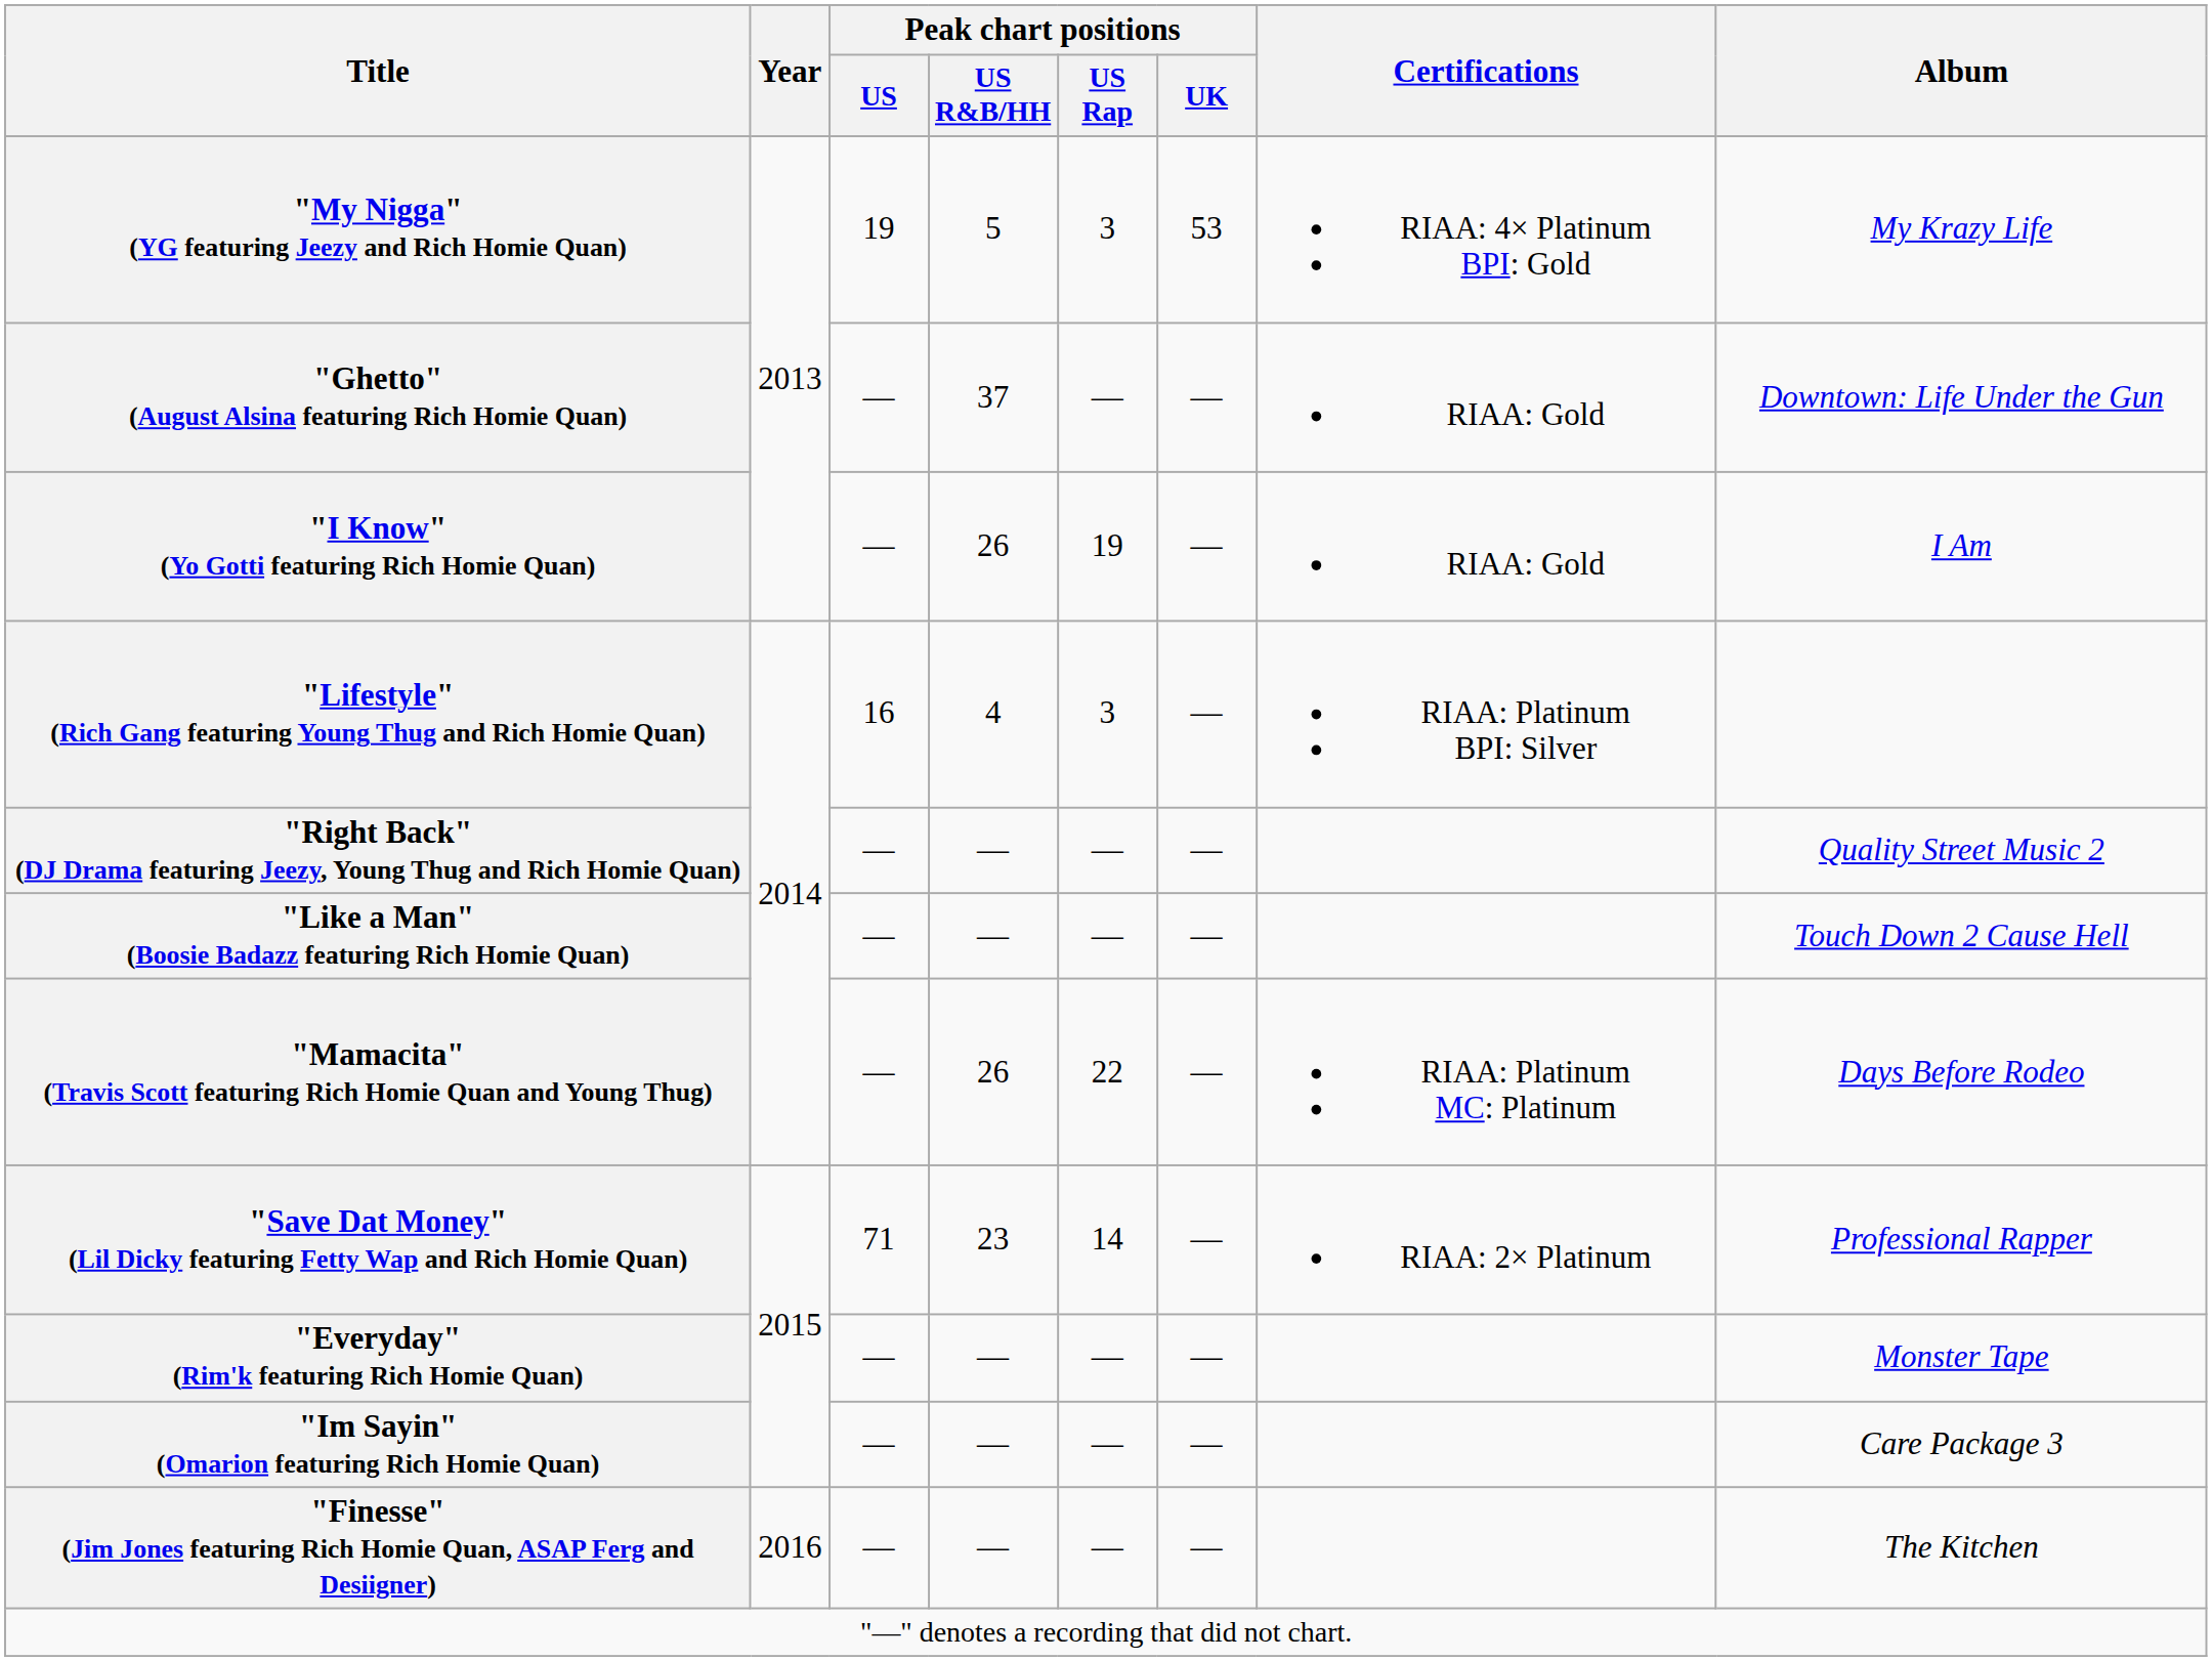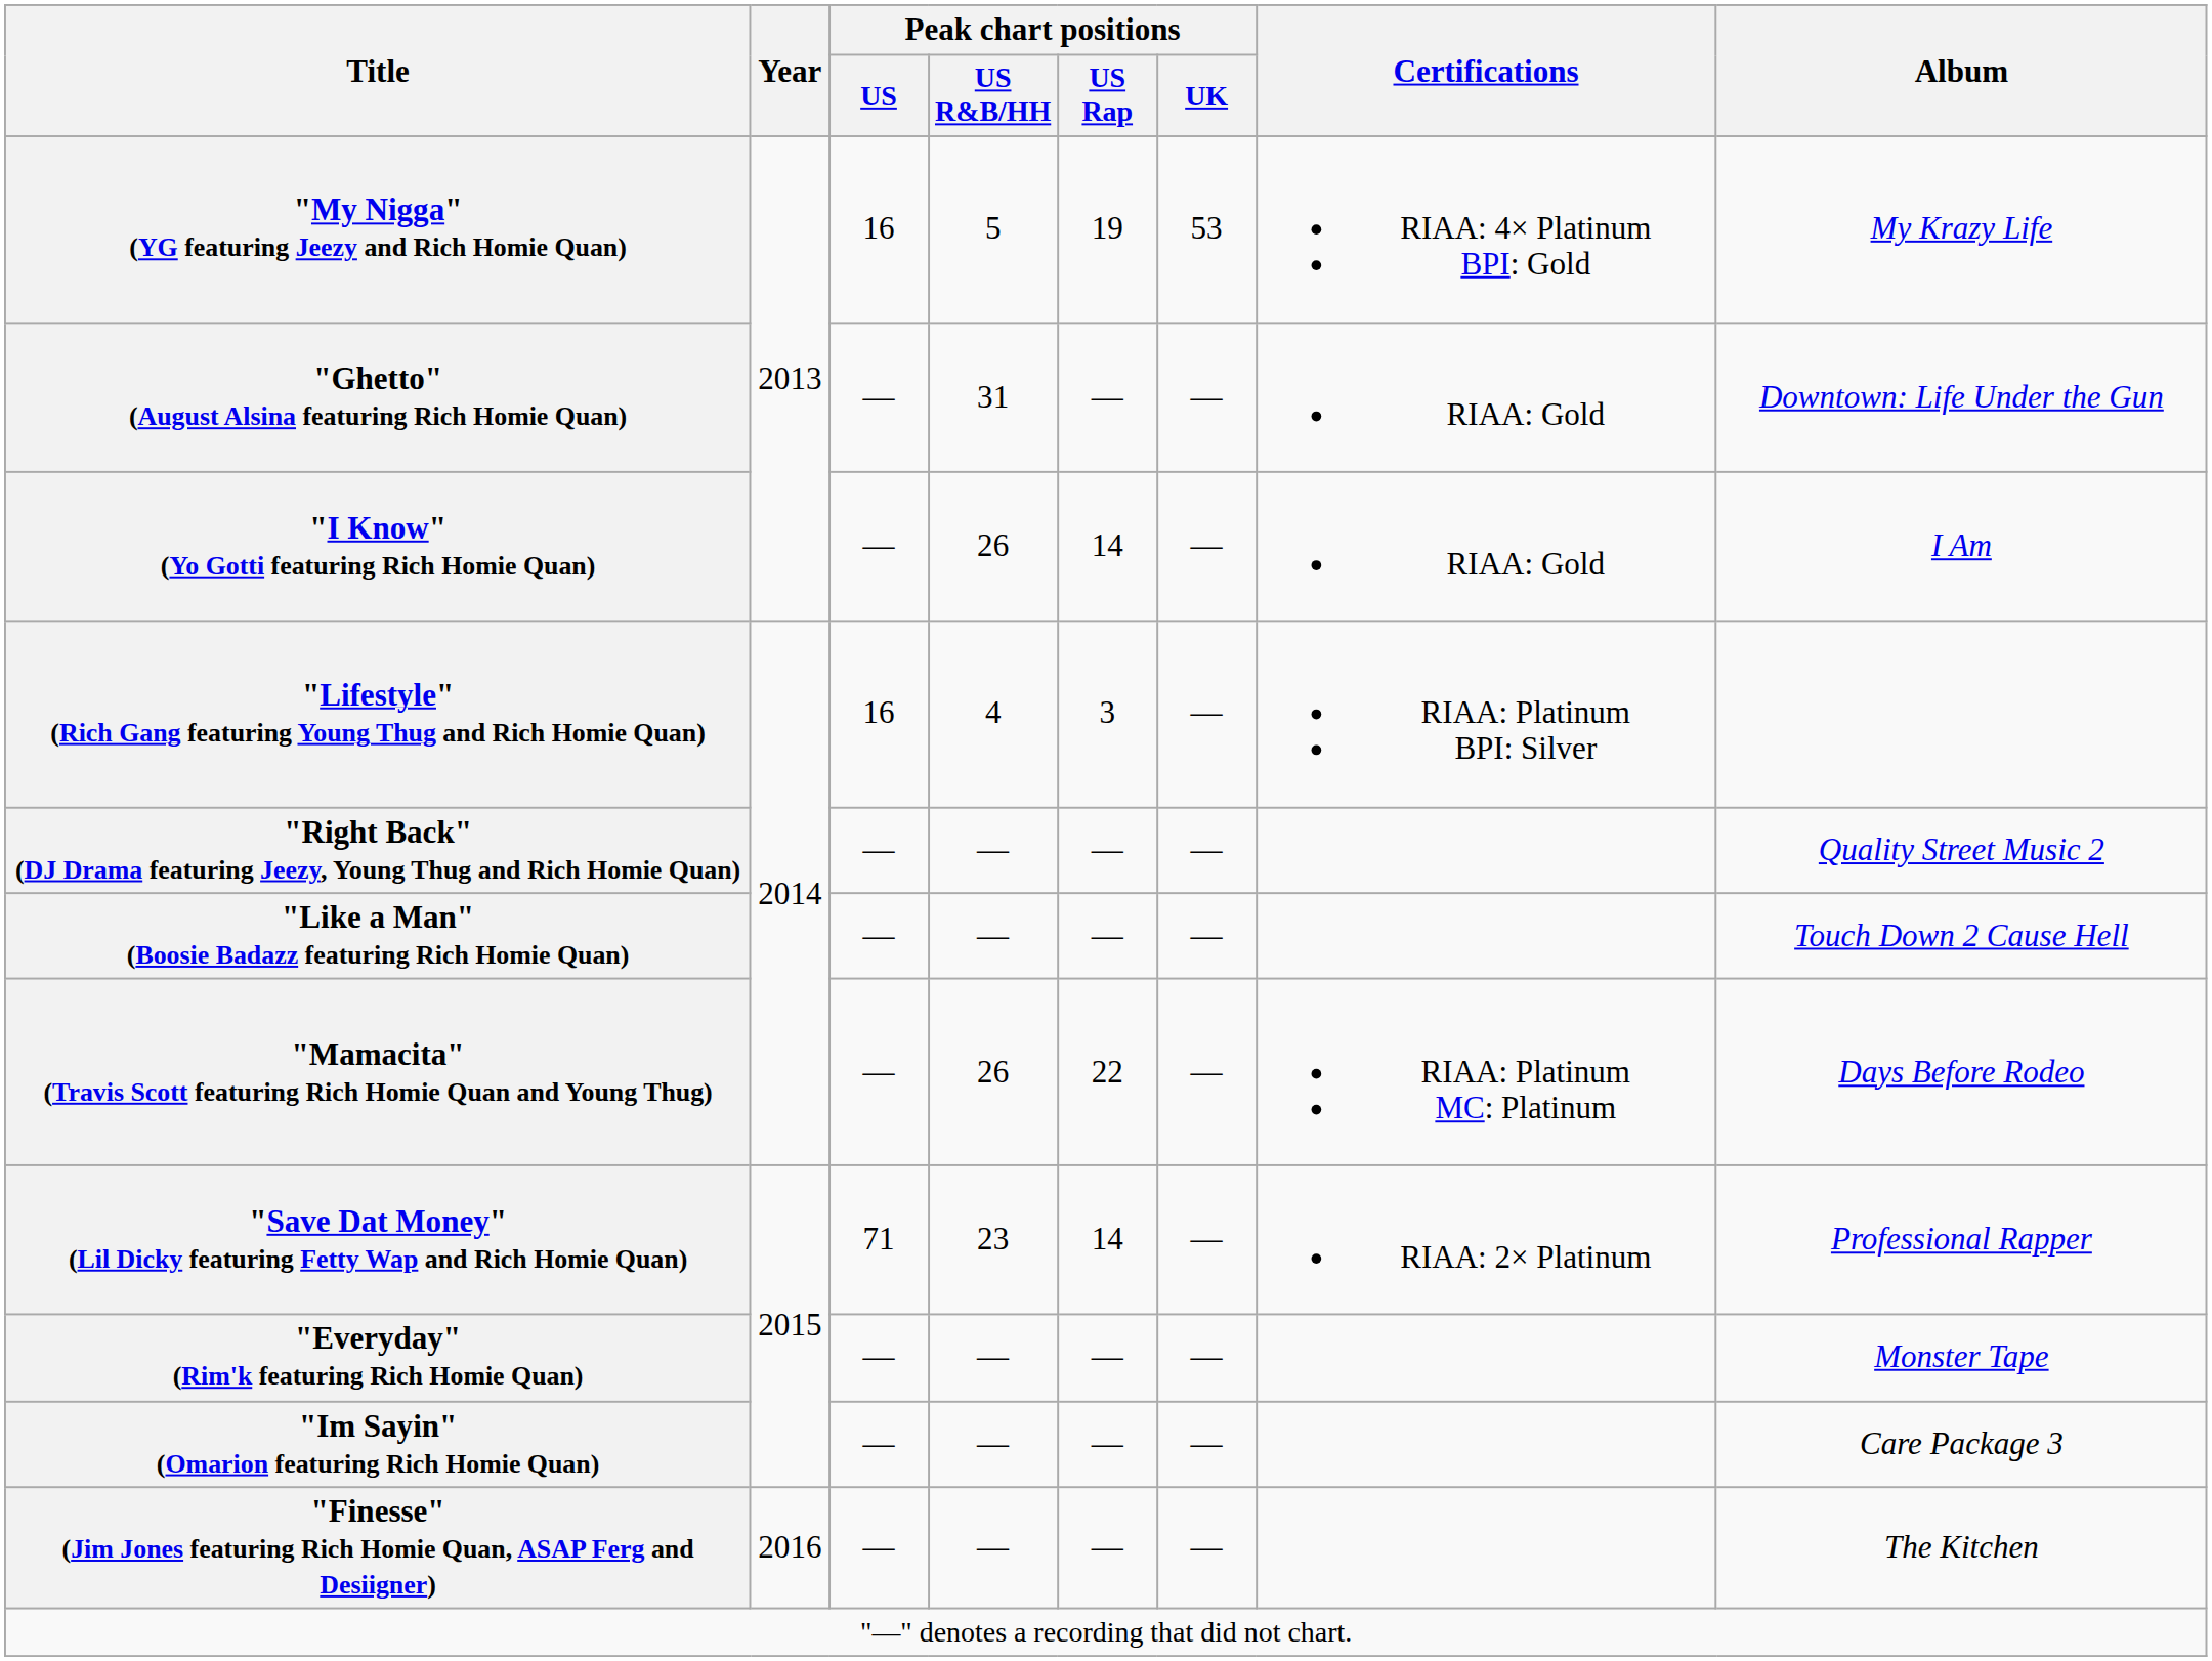"My Nigga" (YG featuring Jeezy and Rich Homie Quan) | Peak chart positions / US: 19 -> 16
"My Nigga" (YG featuring Jeezy and Rich Homie Quan) | Peak chart positions / US Rap: 3 -> 19
"Ghetto" (August Alsina featuring Rich Homie Quan) | Peak chart positions / US R&B/HH: 37 -> 31
"I Know" (Yo Gotti featuring Rich Homie Quan) | Peak chart positions / US Rap: 19 -> 14
